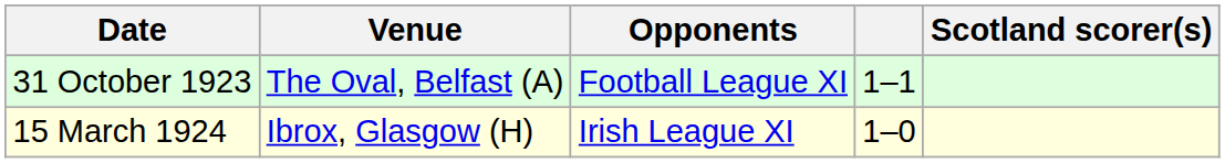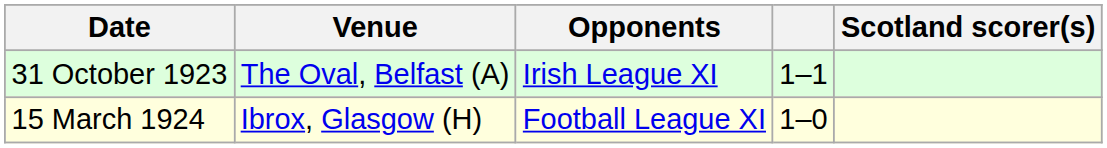31 October 1923 | Opponents: Football League XI -> Irish League XI
15 March 1924 | Opponents: Irish League XI -> Football League XI
